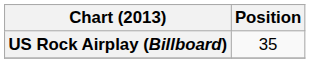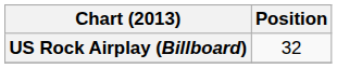US Rock Airplay (Billboard) | Position: 35 -> 32
